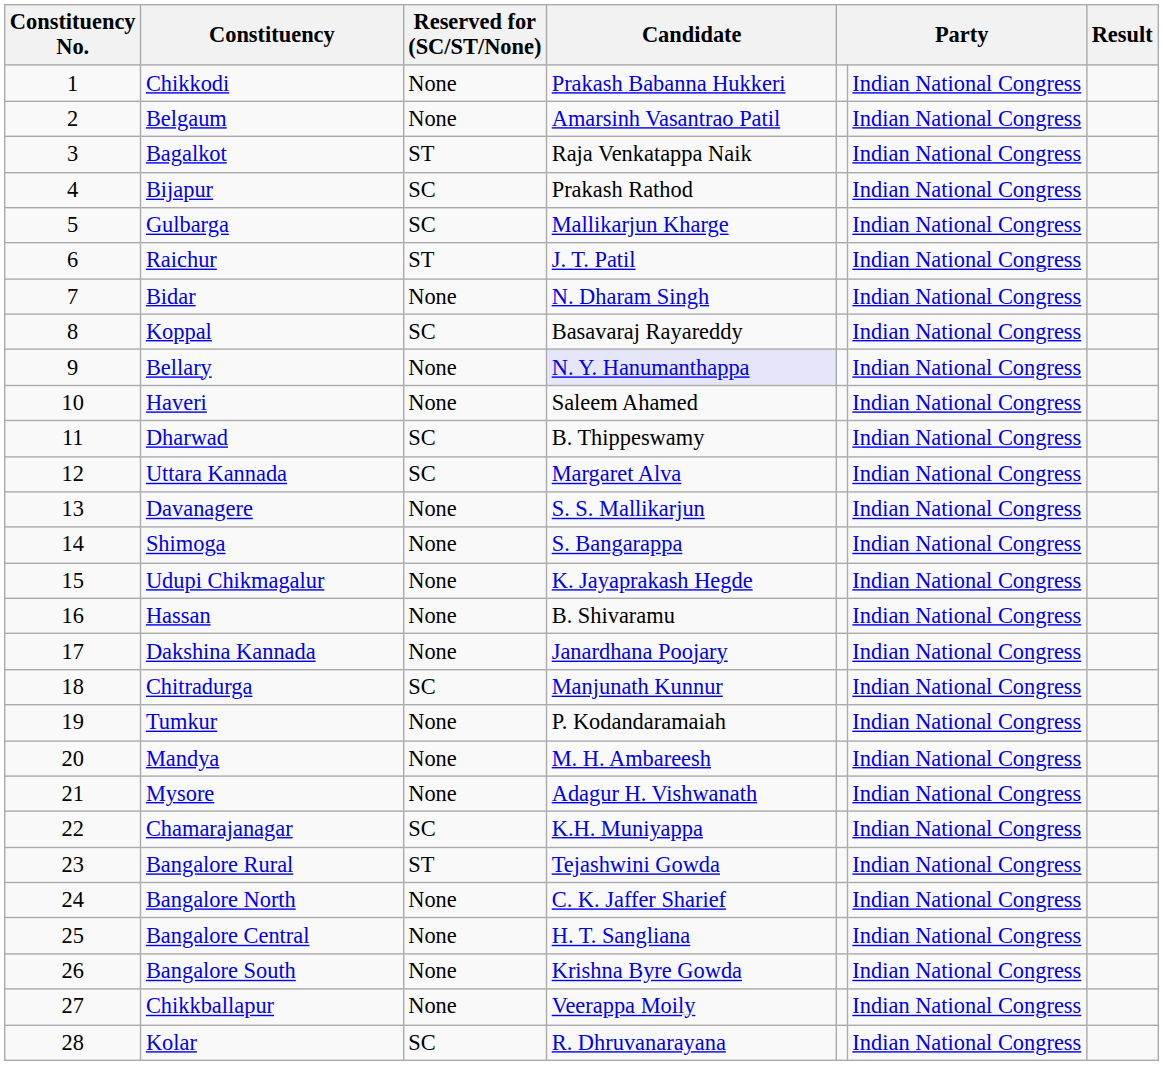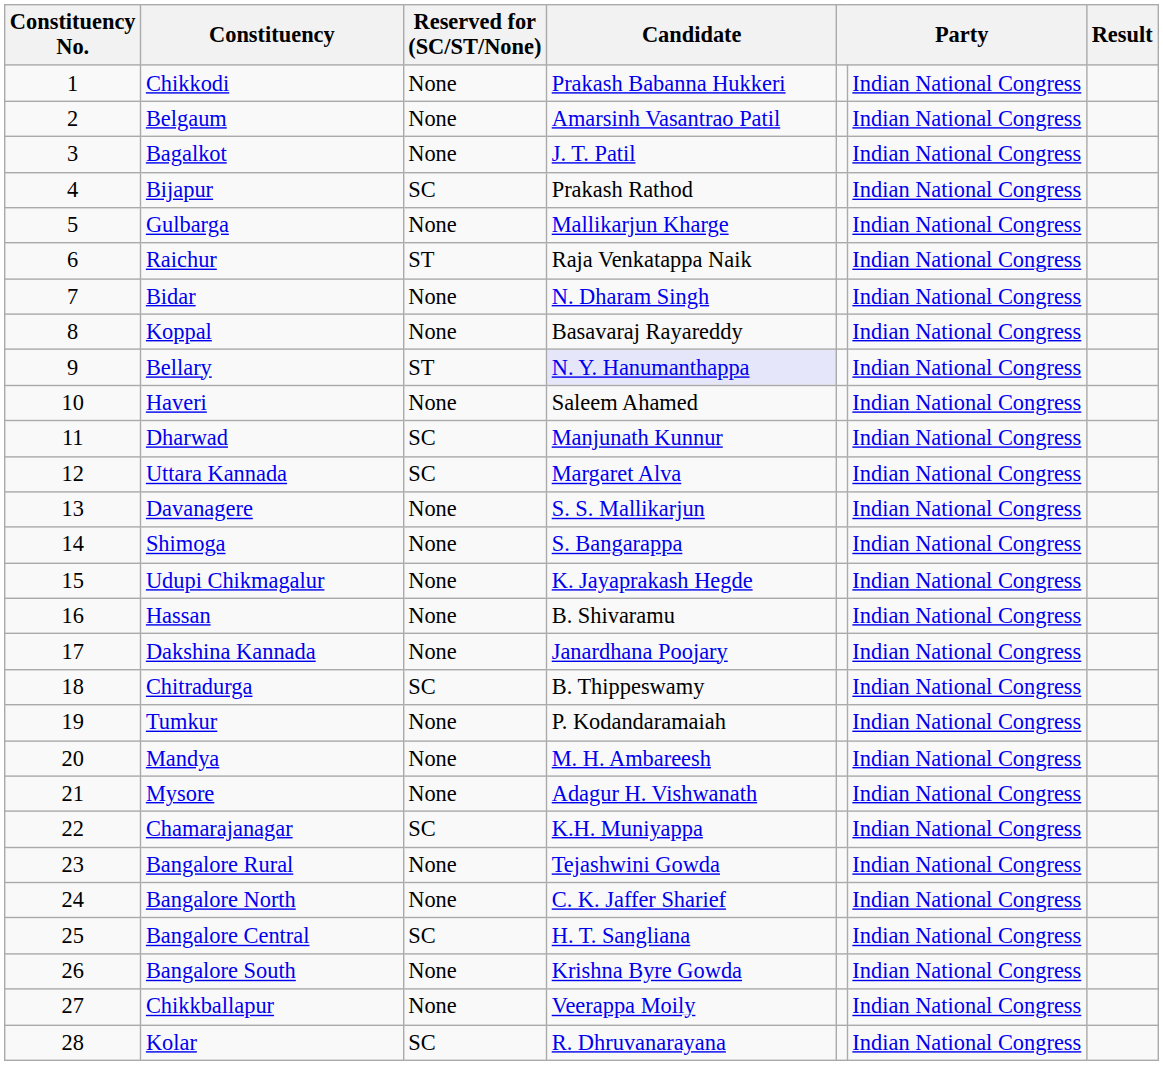Bagalkot | Reserved for (SC/ST/None): ST -> None
Bagalkot | Candidate: Raja Venkatappa Naik -> J. T. Patil
Gulbarga | Reserved for (SC/ST/None): SC -> None
Raichur | Candidate: J. T. Patil -> Raja Venkatappa Naik
Koppal | Reserved for (SC/ST/None): SC -> None
Bellary | Reserved for (SC/ST/None): None -> ST
Dharwad | Candidate: B. Thippeswamy -> Manjunath Kunnur
Chitradurga | Candidate: Manjunath Kunnur -> B. Thippeswamy
Bangalore Rural | Reserved for (SC/ST/None): ST -> None
Bangalore Central | Reserved for (SC/ST/None): None -> SC
